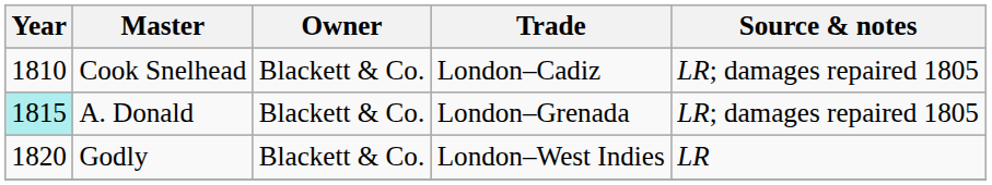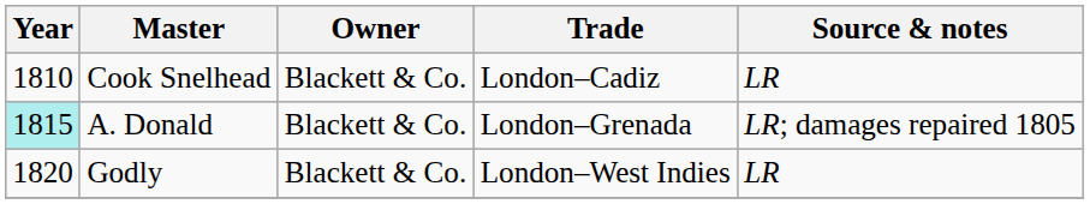Cook Snelhead | Source & notes: LR; damages repaired 1805 -> LR
